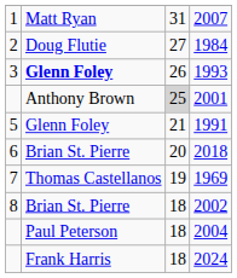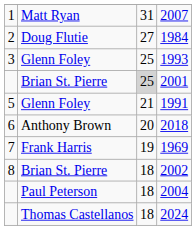1993 | column 2: bold -> normal
1993 | column 3: 26 -> 25
2001 | column 2: Anthony Brown -> Brian St. Pierre
2018 | column 2: Brian St. Pierre -> Anthony Brown
1969 | column 2: Thomas Castellanos -> Frank Harris
2024 | column 2: Frank Harris -> Thomas Castellanos
